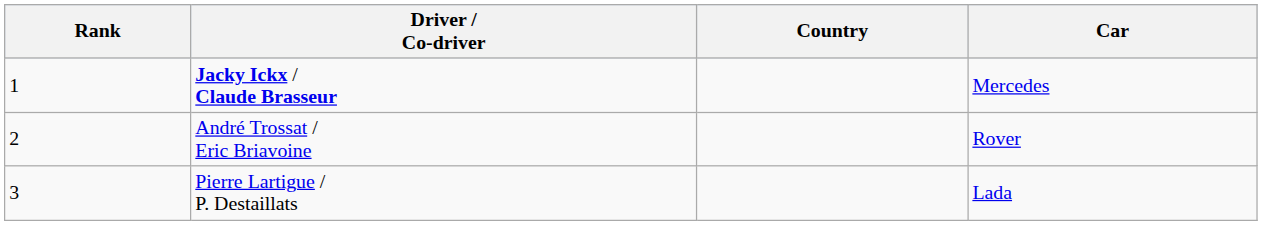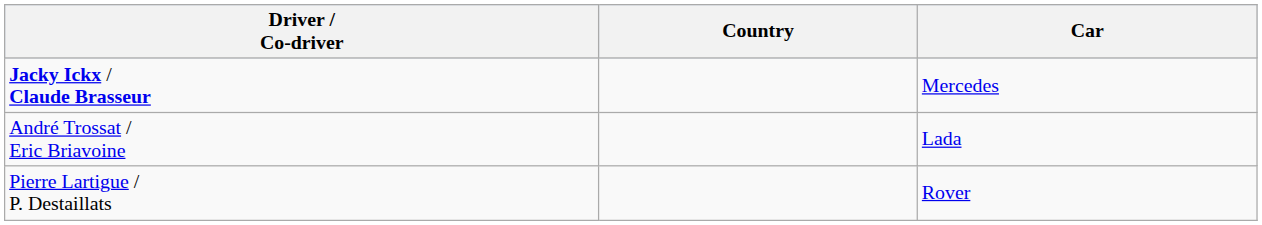- column: Rank | 1 | 2 | 3
André Trossat / Eric Briavoine | Car: Rover -> Lada
Pierre Lartigue / P. Destaillats | Car: Lada -> Rover
